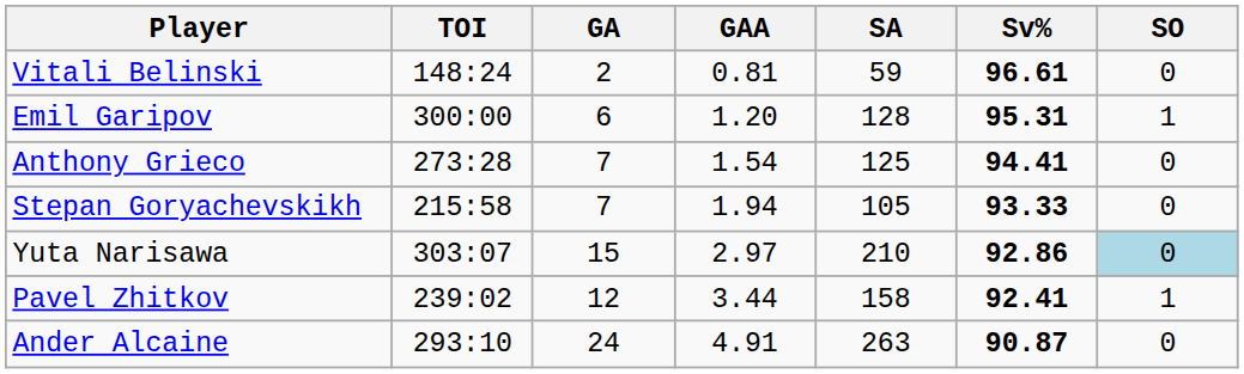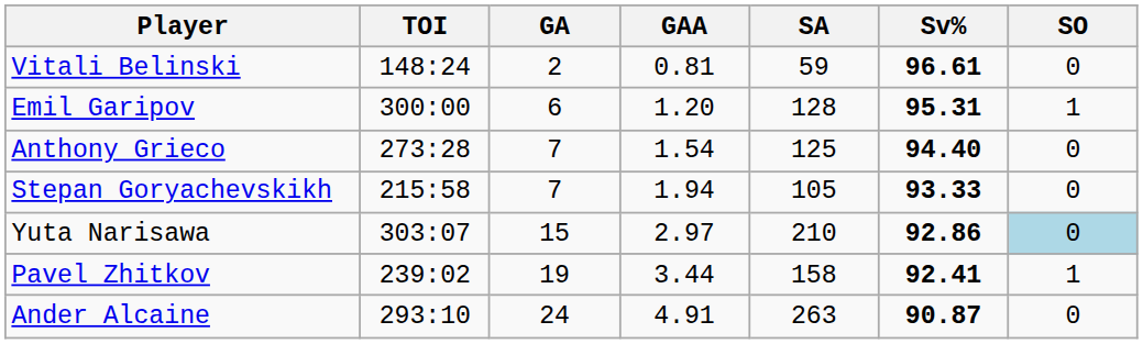Anthony Grieco | Sv%: 94.41 -> 94.40
Pavel Zhitkov | GA: 12 -> 19
